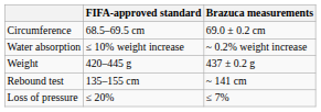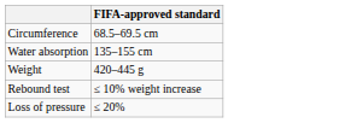- column: Brazuca measurements | 69.0 ± 0.2 cm | ~ 0.2% weight increase | 437 ± 0.2 g | ~ 141 cm | ≤ 7%
Water absorption | FIFA-approved standard: ≤ 10% weight increase -> 135–155 cm
Rebound test | FIFA-approved standard: 135–155 cm -> ≤ 10% weight increase
